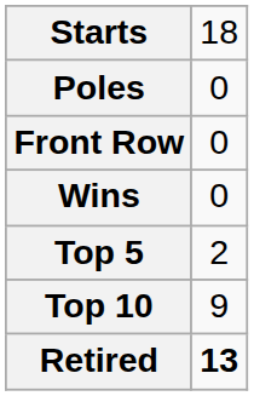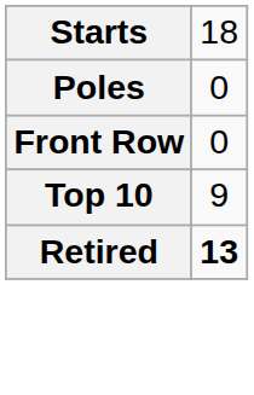- row: Wins | 0
- row: Top 5 | 2
